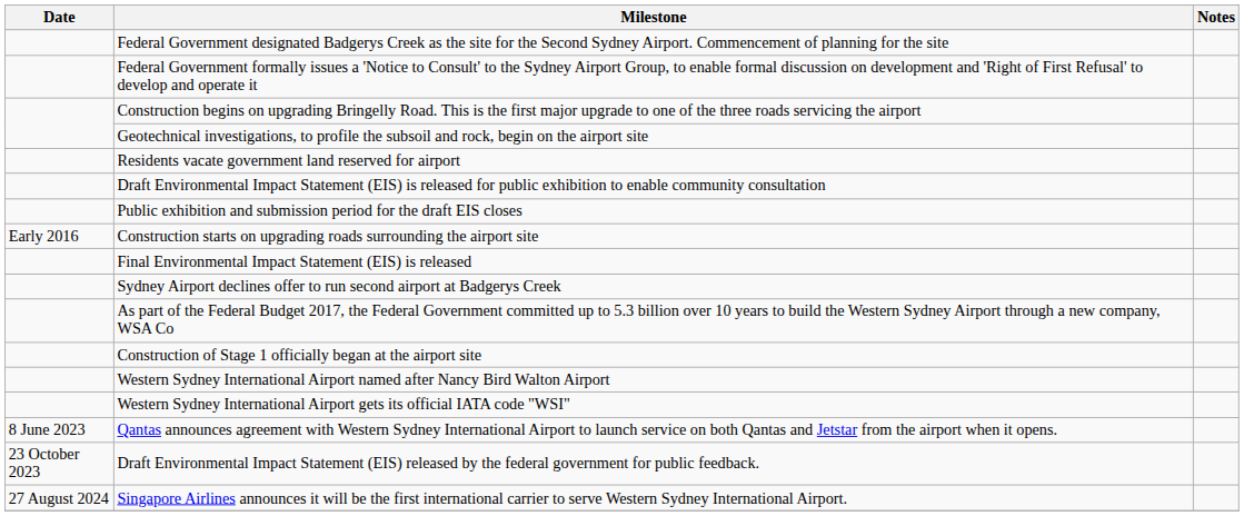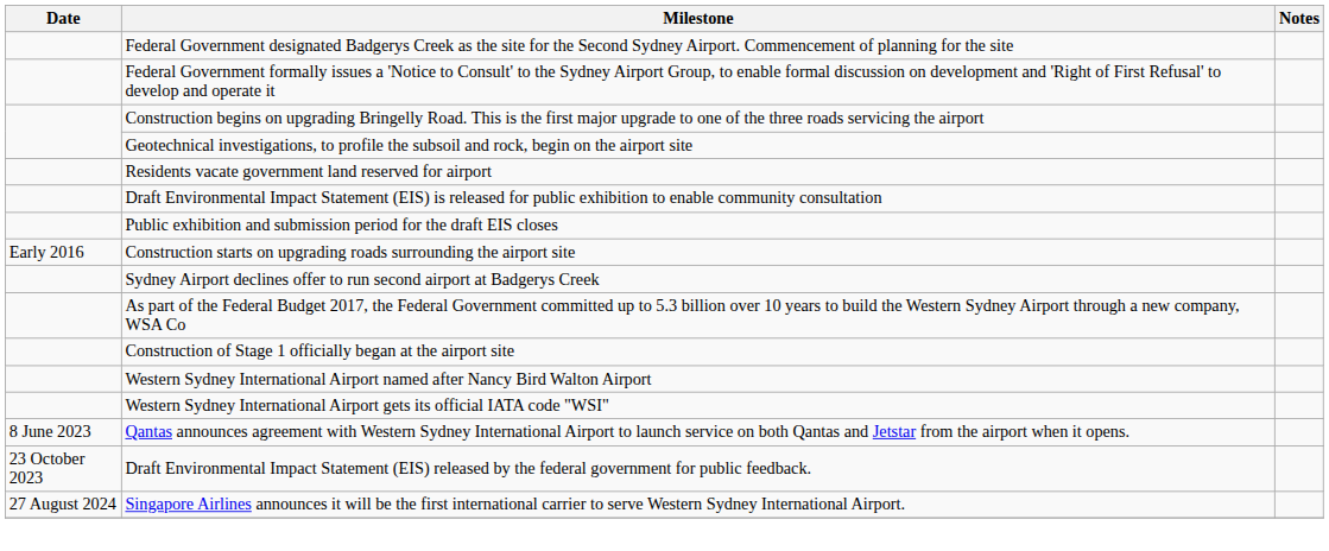- row: Final Environmental Impact Statement (EIS) is released
